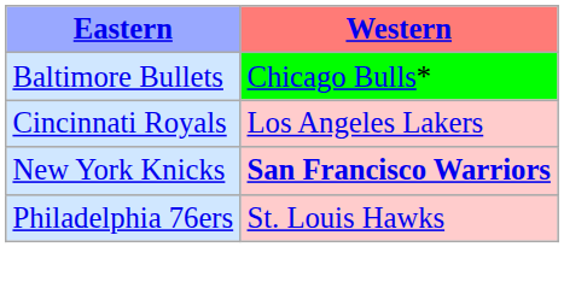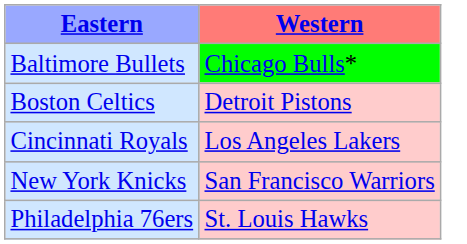+ row: Boston Celtics | Detroit Pistons
New York Knicks | Western: bold -> normal
